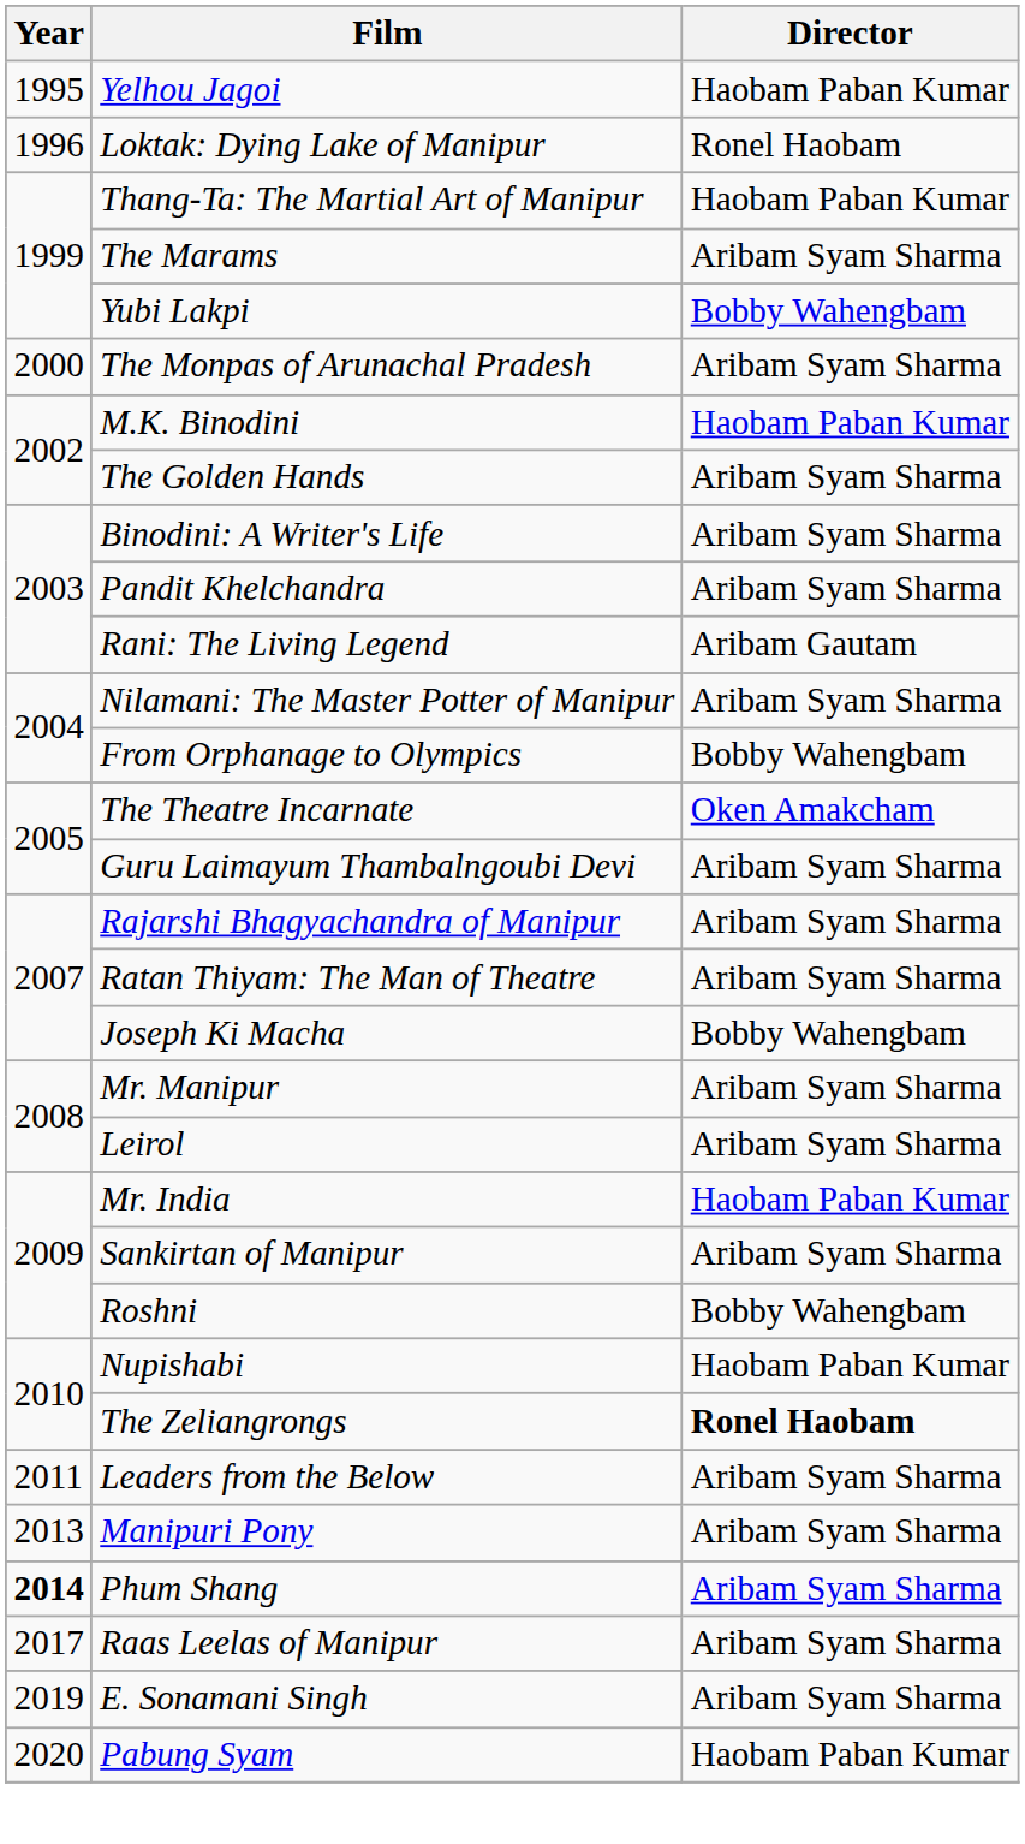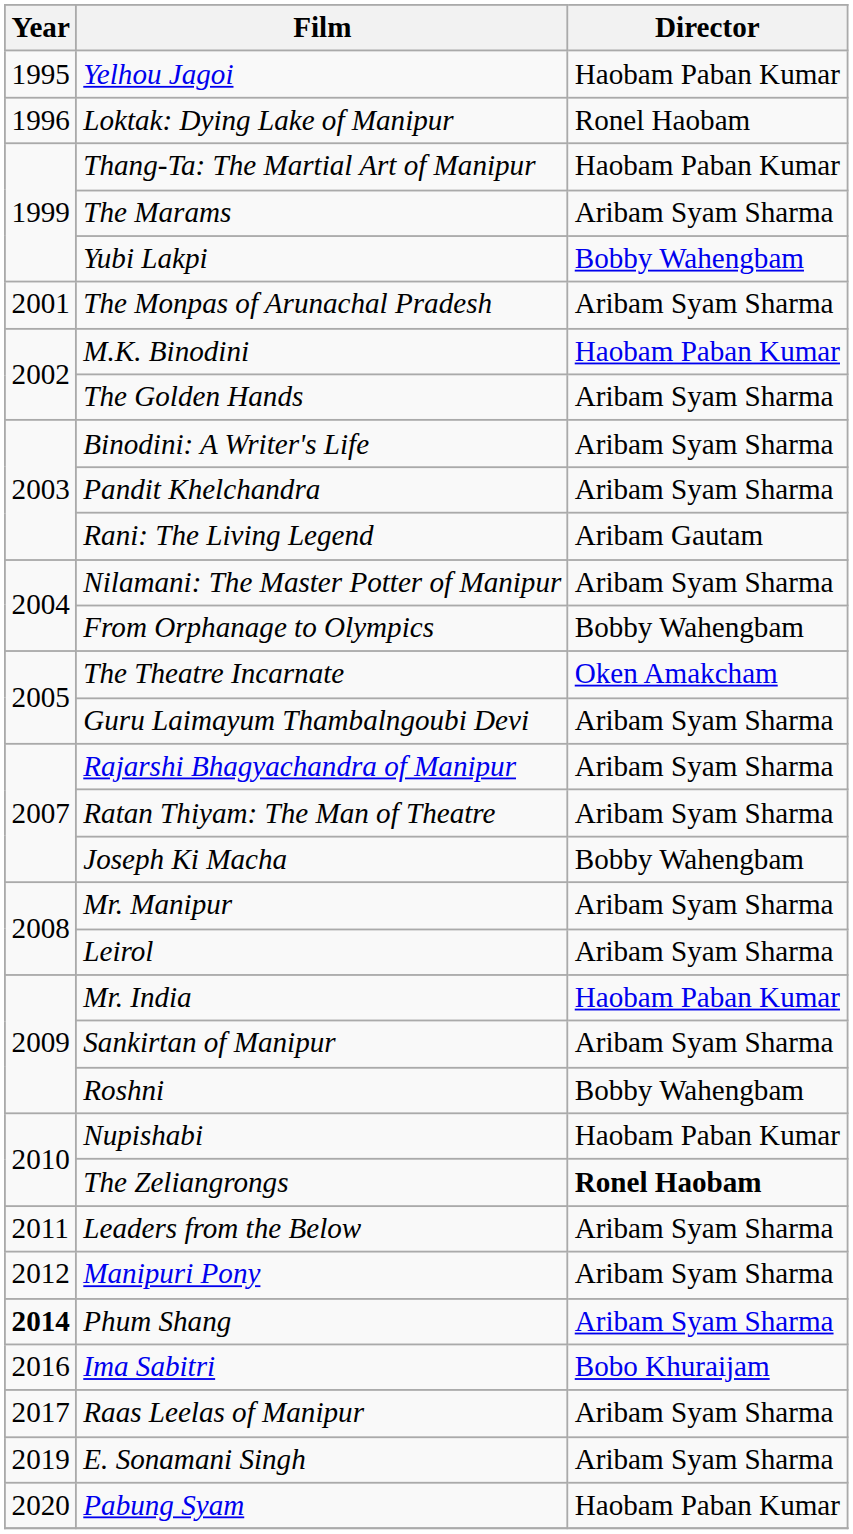The Monpas of Arunachal Pradesh | Year: 2000 -> 2001
Manipuri Pony | Year: 2013 -> 2012
+ row: 2016 | Ima Sabitri | Bobo Khuraijam
